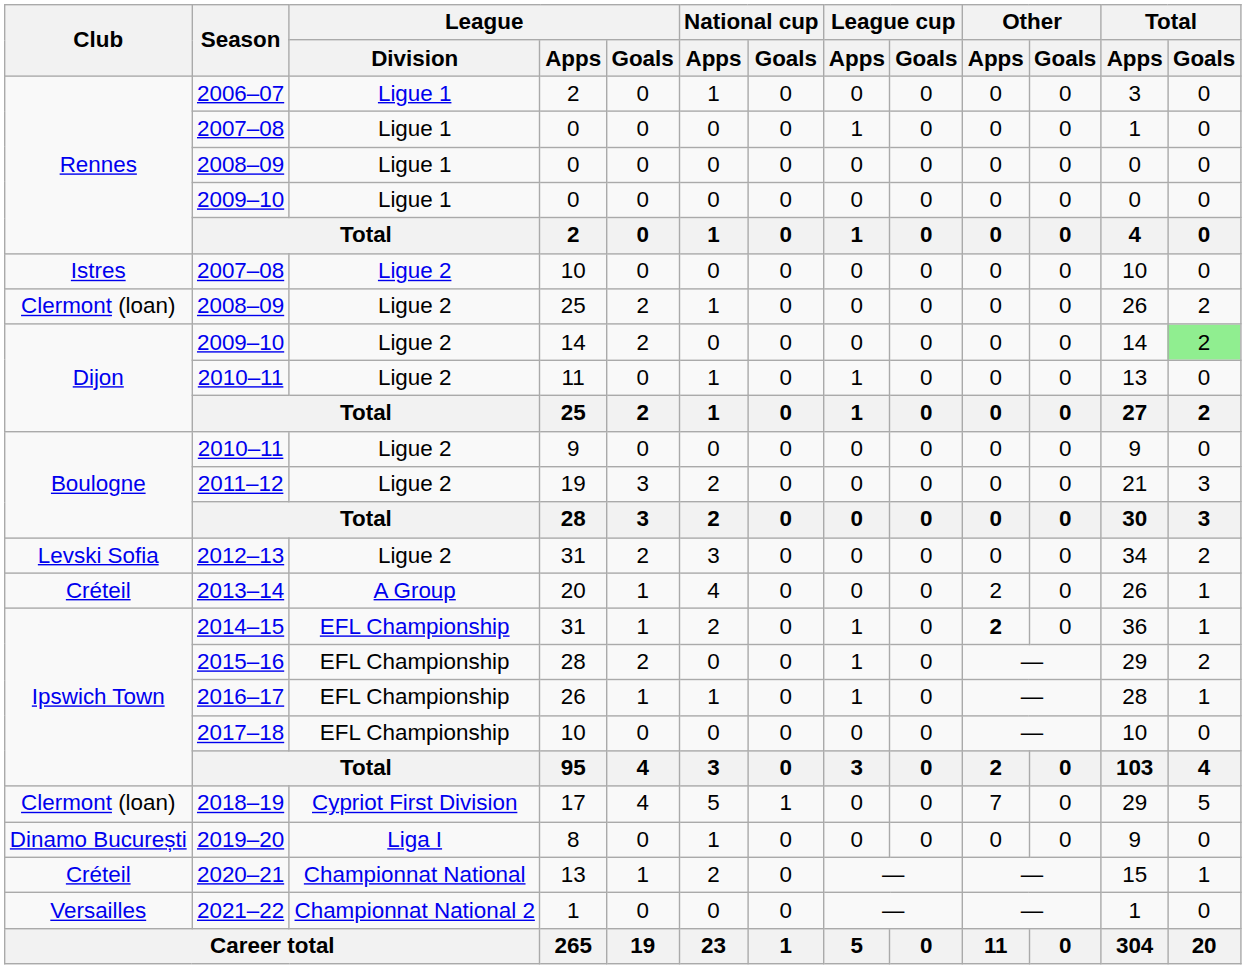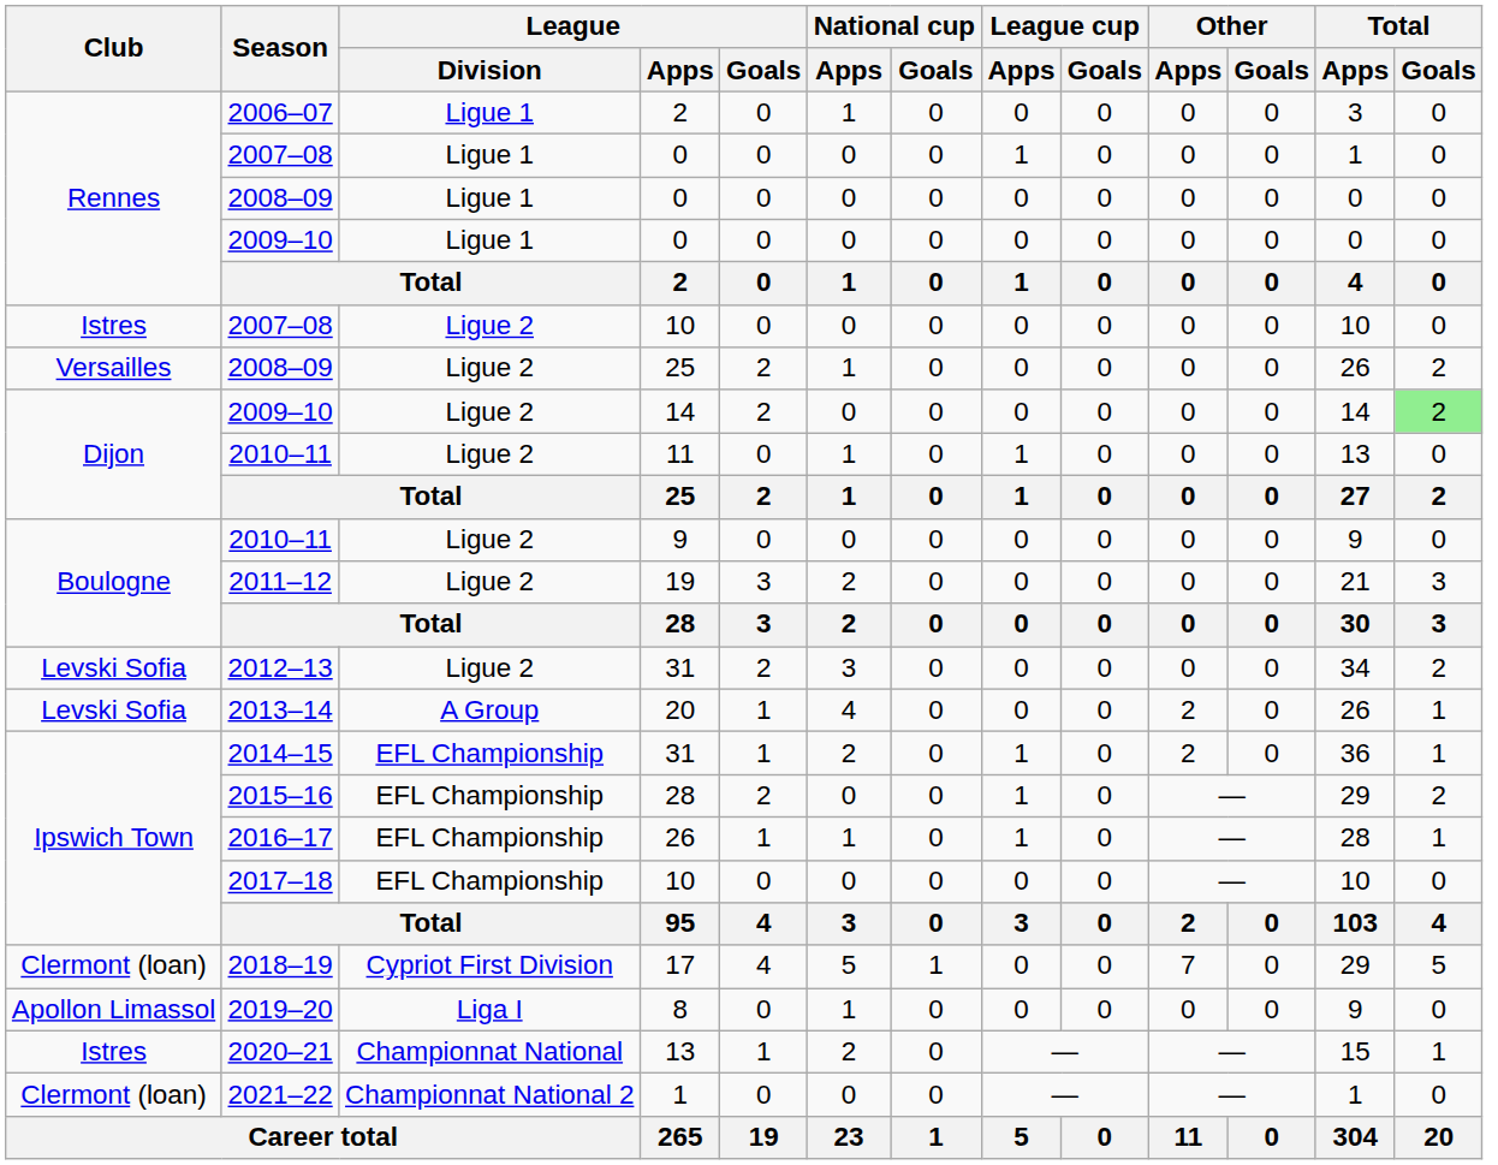2008–09 / 25 | Club: Clermont (loan) -> Versailles
2013–14 | Club: Créteil -> Levski Sofia
2014–15 | Other / Apps: bold -> normal
2019–20 | Club: Dinamo București -> Apollon Limassol
2020–21 | Club: Créteil -> Istres
2021–22 | Club: Versailles -> Clermont (loan)
